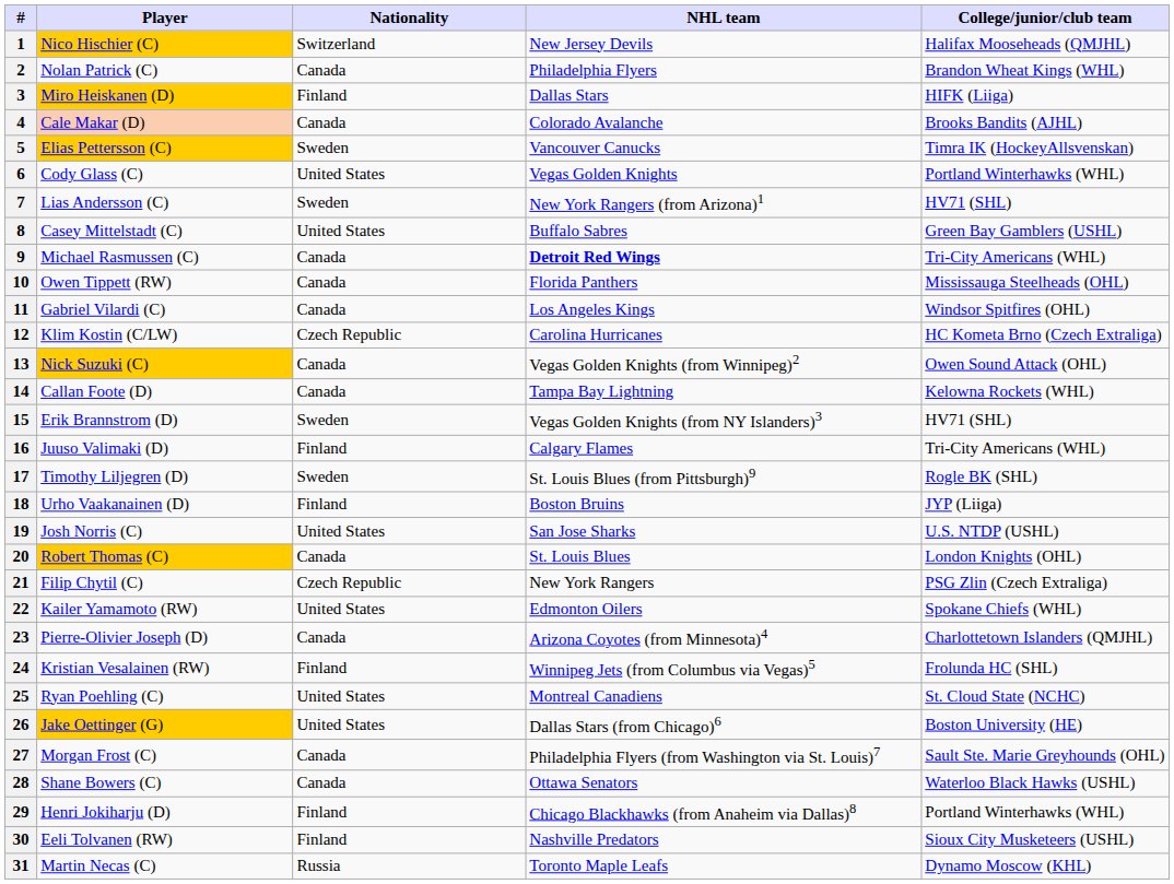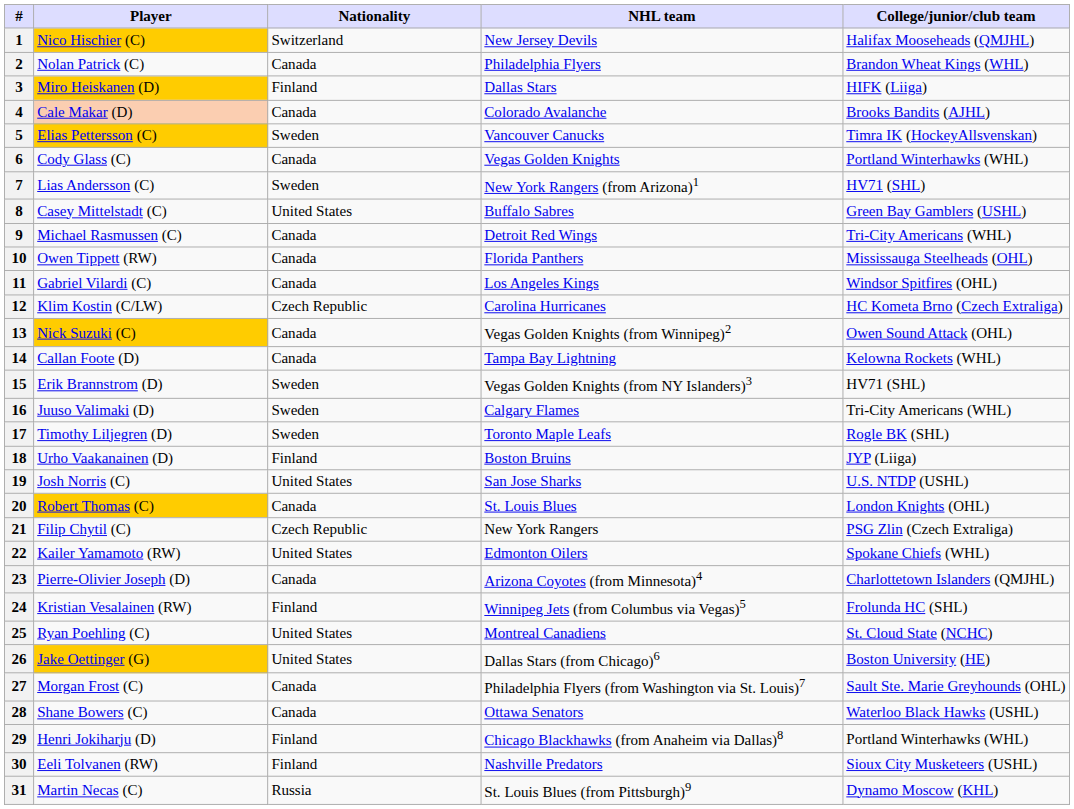6 | Nationality: United States -> Canada
9 | NHL team: bold -> normal
16 | Nationality: Finland -> Sweden
17 | NHL team: St. Louis Blues (from Pittsburgh)9 -> Toronto Maple Leafs
31 | NHL team: Toronto Maple Leafs -> St. Louis Blues (from Pittsburgh)9
